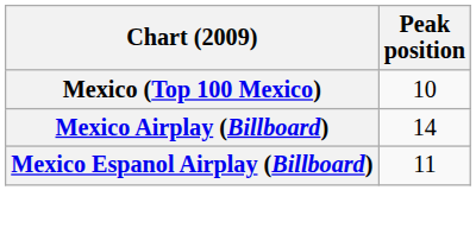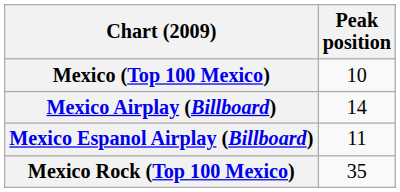+ row: Mexico Rock (Top 100 Mexico) | 35
